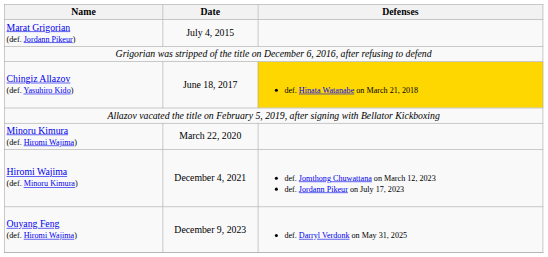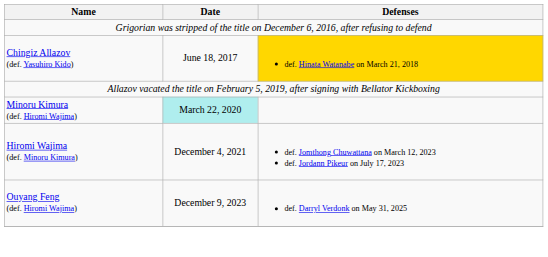- row: Marat Grigorian (def. Jordann Pikeur) | July 4, 2015
Minoru Kimura (def. Hiromi Wajima) | Date: no background -> paleturquoise background
